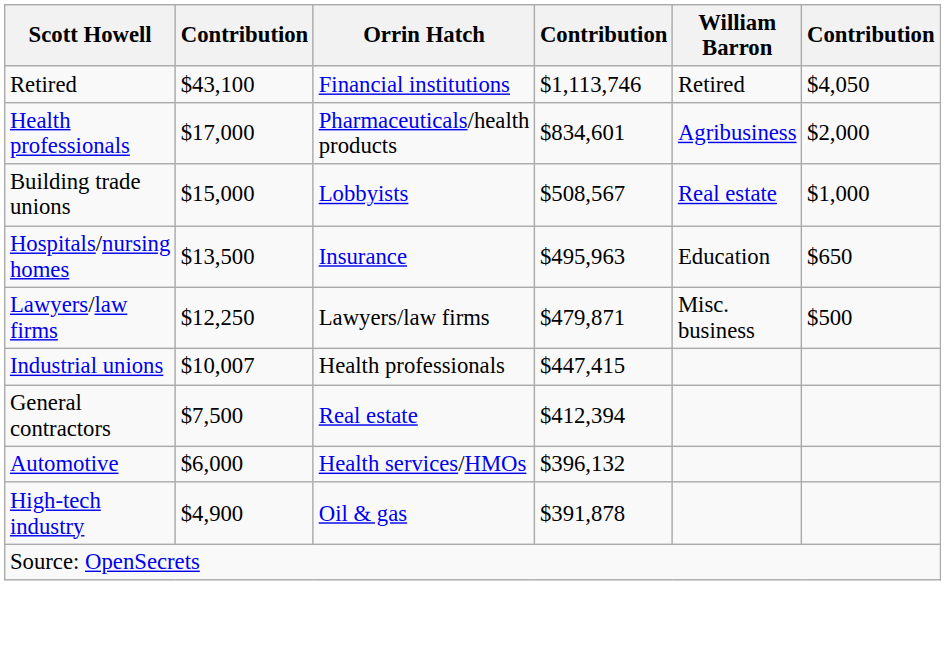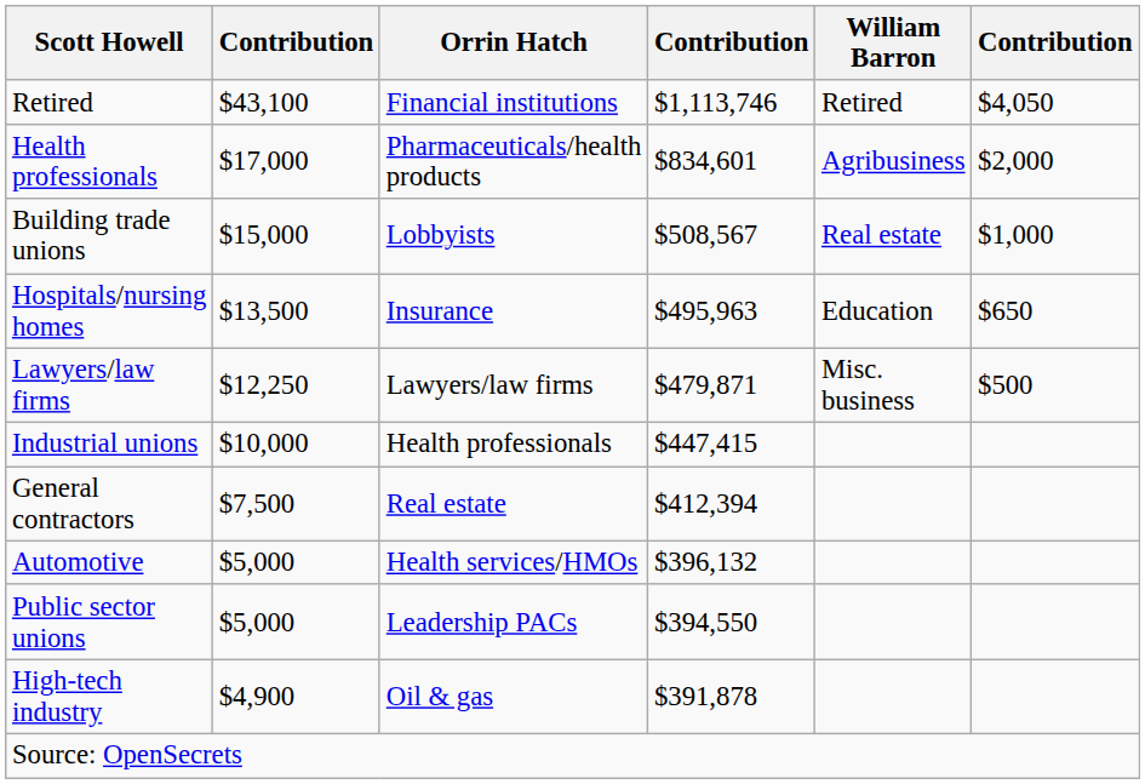Industrial unions | column 2: $10,007 -> $10,000
Automotive | column 2: $6,000 -> $5,000
+ row: Public sector unions | $5,000 | Leadership PACs | $394,550
